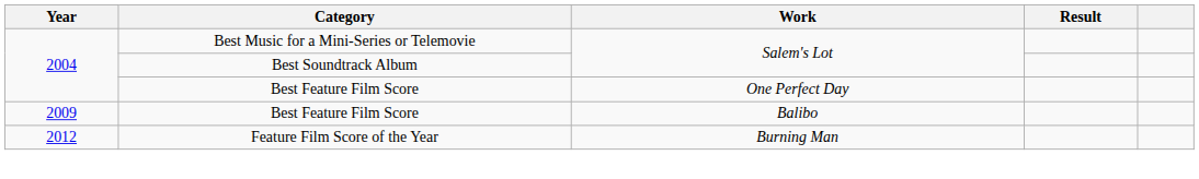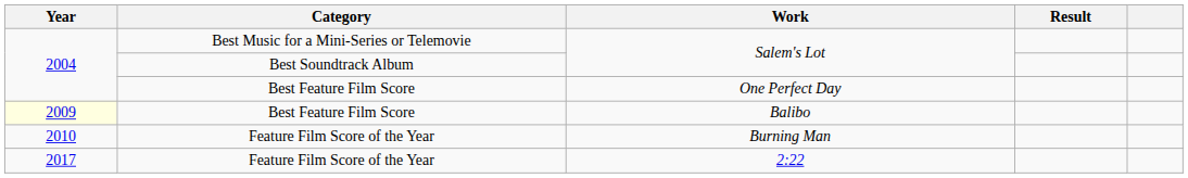Balibo | Year: no background -> lightyellow background
Burning Man | Year: 2012 -> 2010
+ row: 2017 | Feature Film Score of the Year | 2:22
